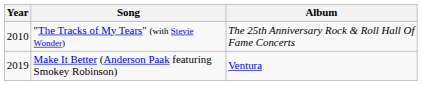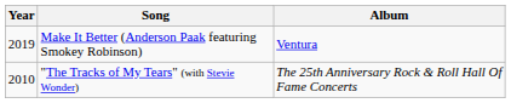rows swapped: "The Tracks of My Tears" (with Stevie Wonder) <-> Make It Better (Anderson Paak featuring Smokey Robinson)
